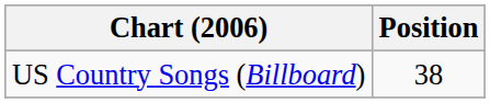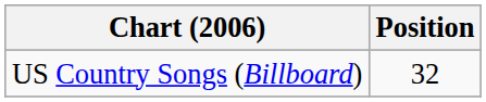US Country Songs (Billboard) | Position: 38 -> 32
